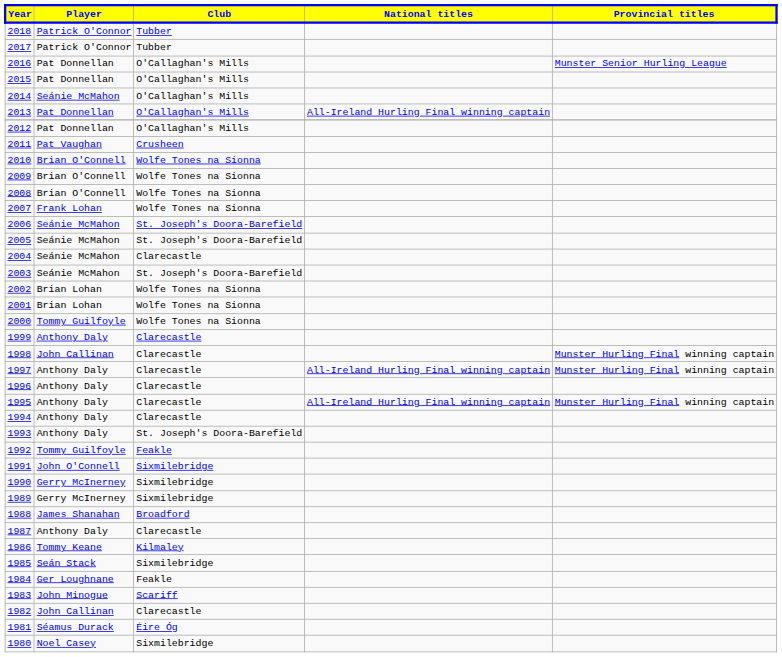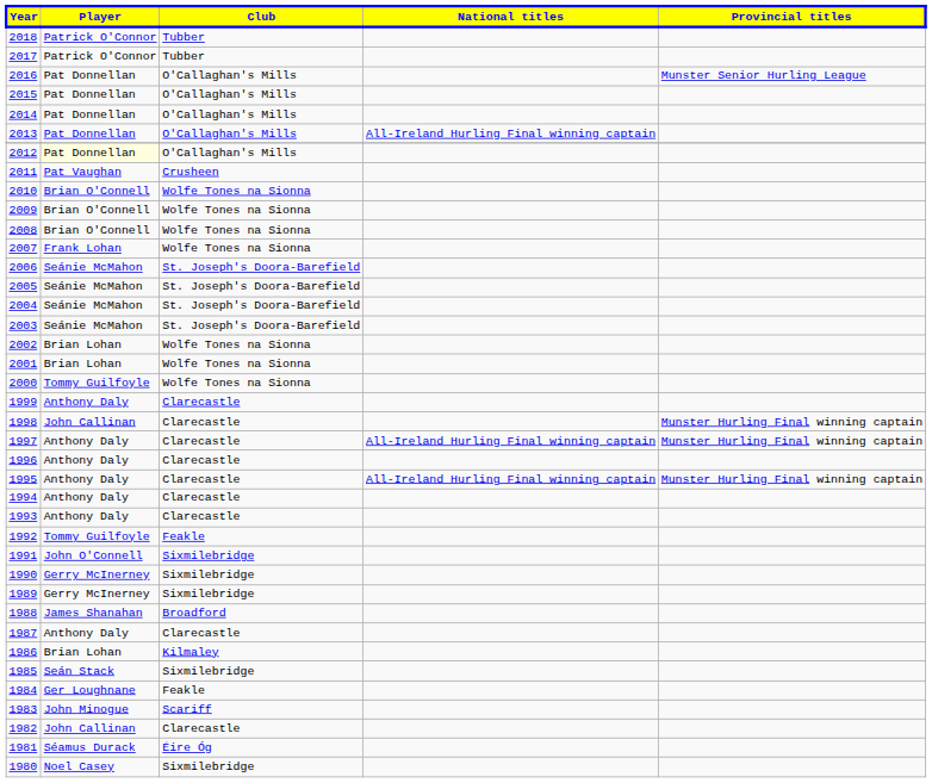2014 | Player: Seánie McMahon -> Pat Donnellan
2012 | Player: no background -> lightyellow background
2004 | Club: Clarecastle -> St. Joseph's Doora-Barefield
1993 | Club: St. Joseph's Doora-Barefield -> Clarecastle
1986 | Player: Tommy Keane -> Brian Lohan
